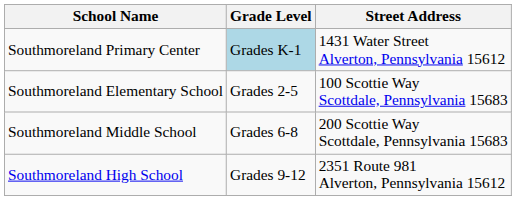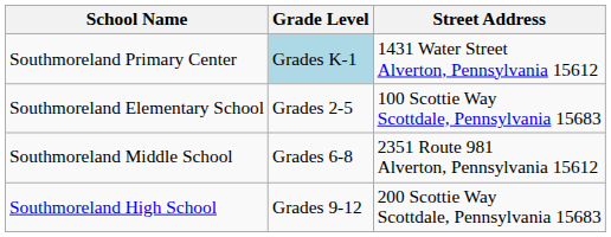Southmoreland Middle School | Street Address: 200 Scottie Way Scottdale, Pennsylvania 15683 -> 2351 Route 981 Alverton, Pennsylvania 15612
Southmoreland High School | Street Address: 2351 Route 981 Alverton, Pennsylvania 15612 -> 200 Scottie Way Scottdale, Pennsylvania 15683
